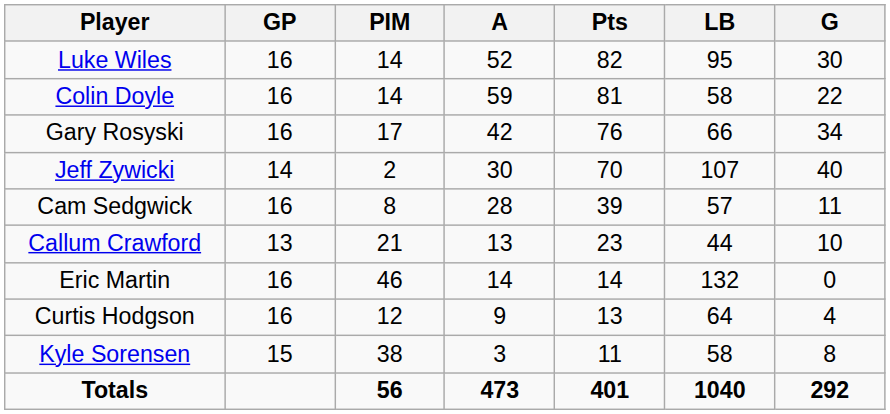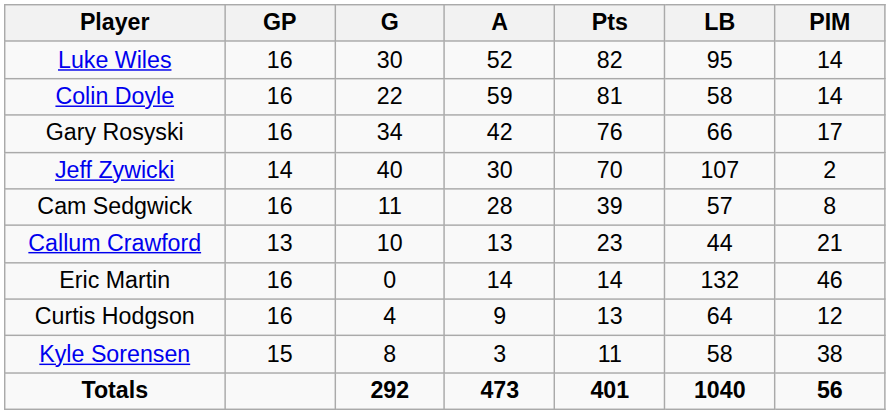columns swapped: G <-> PIM
